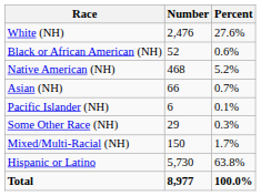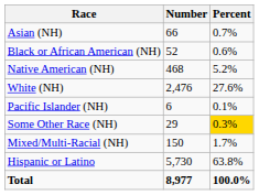rows swapped: White (NH) <-> Asian (NH)
Some Other Race (NH) | Percent: no background -> gold background
